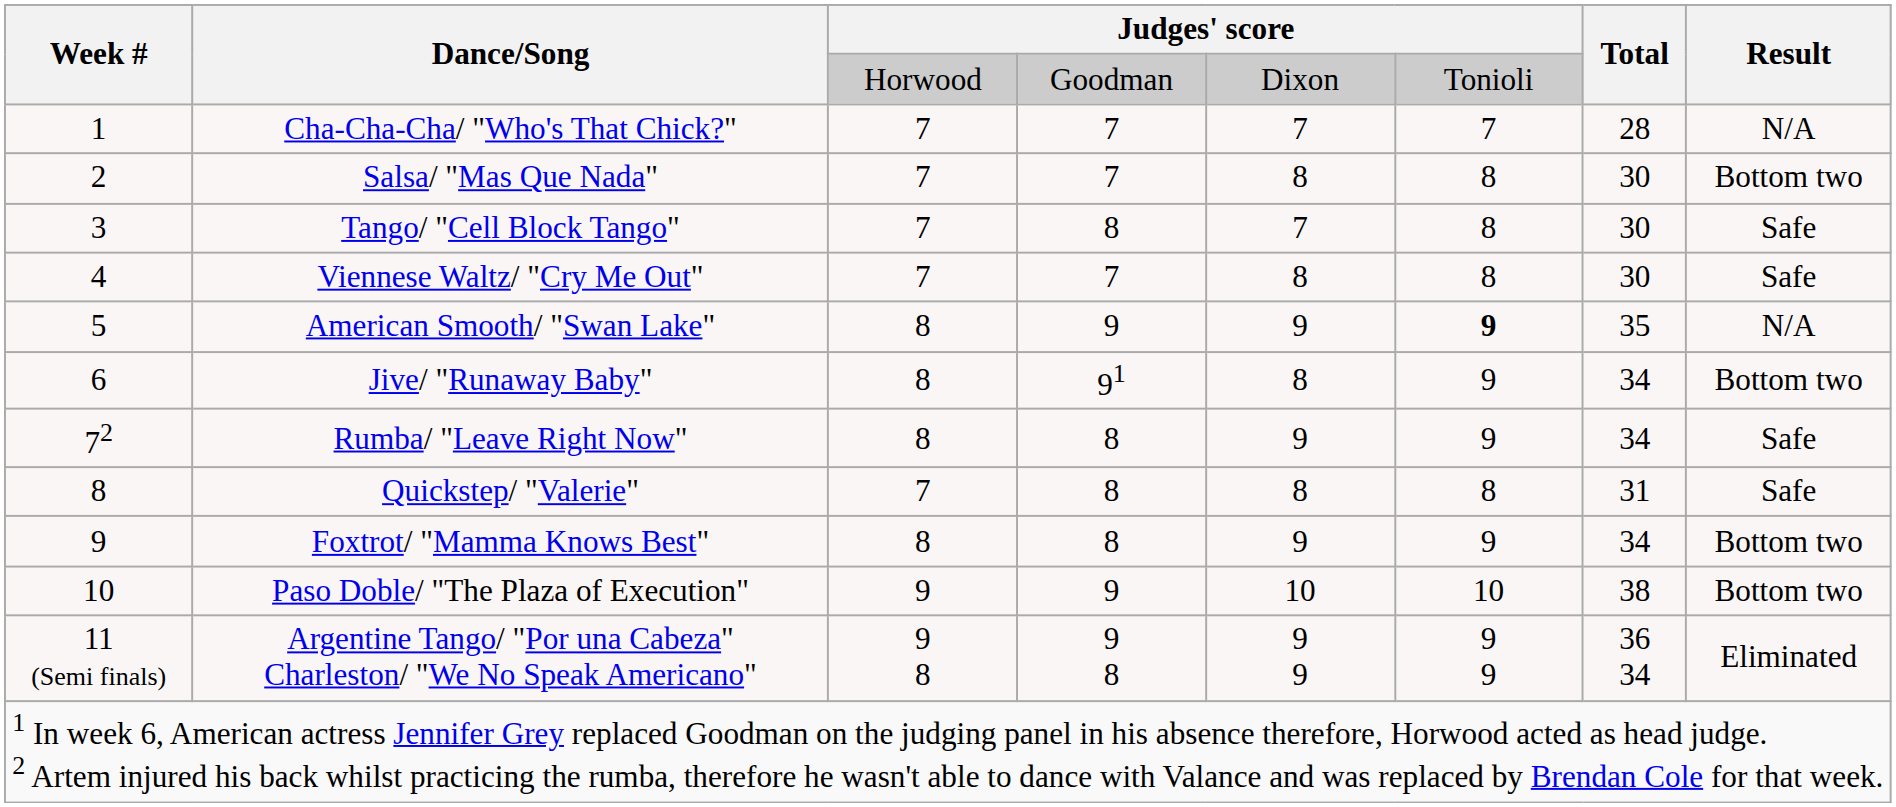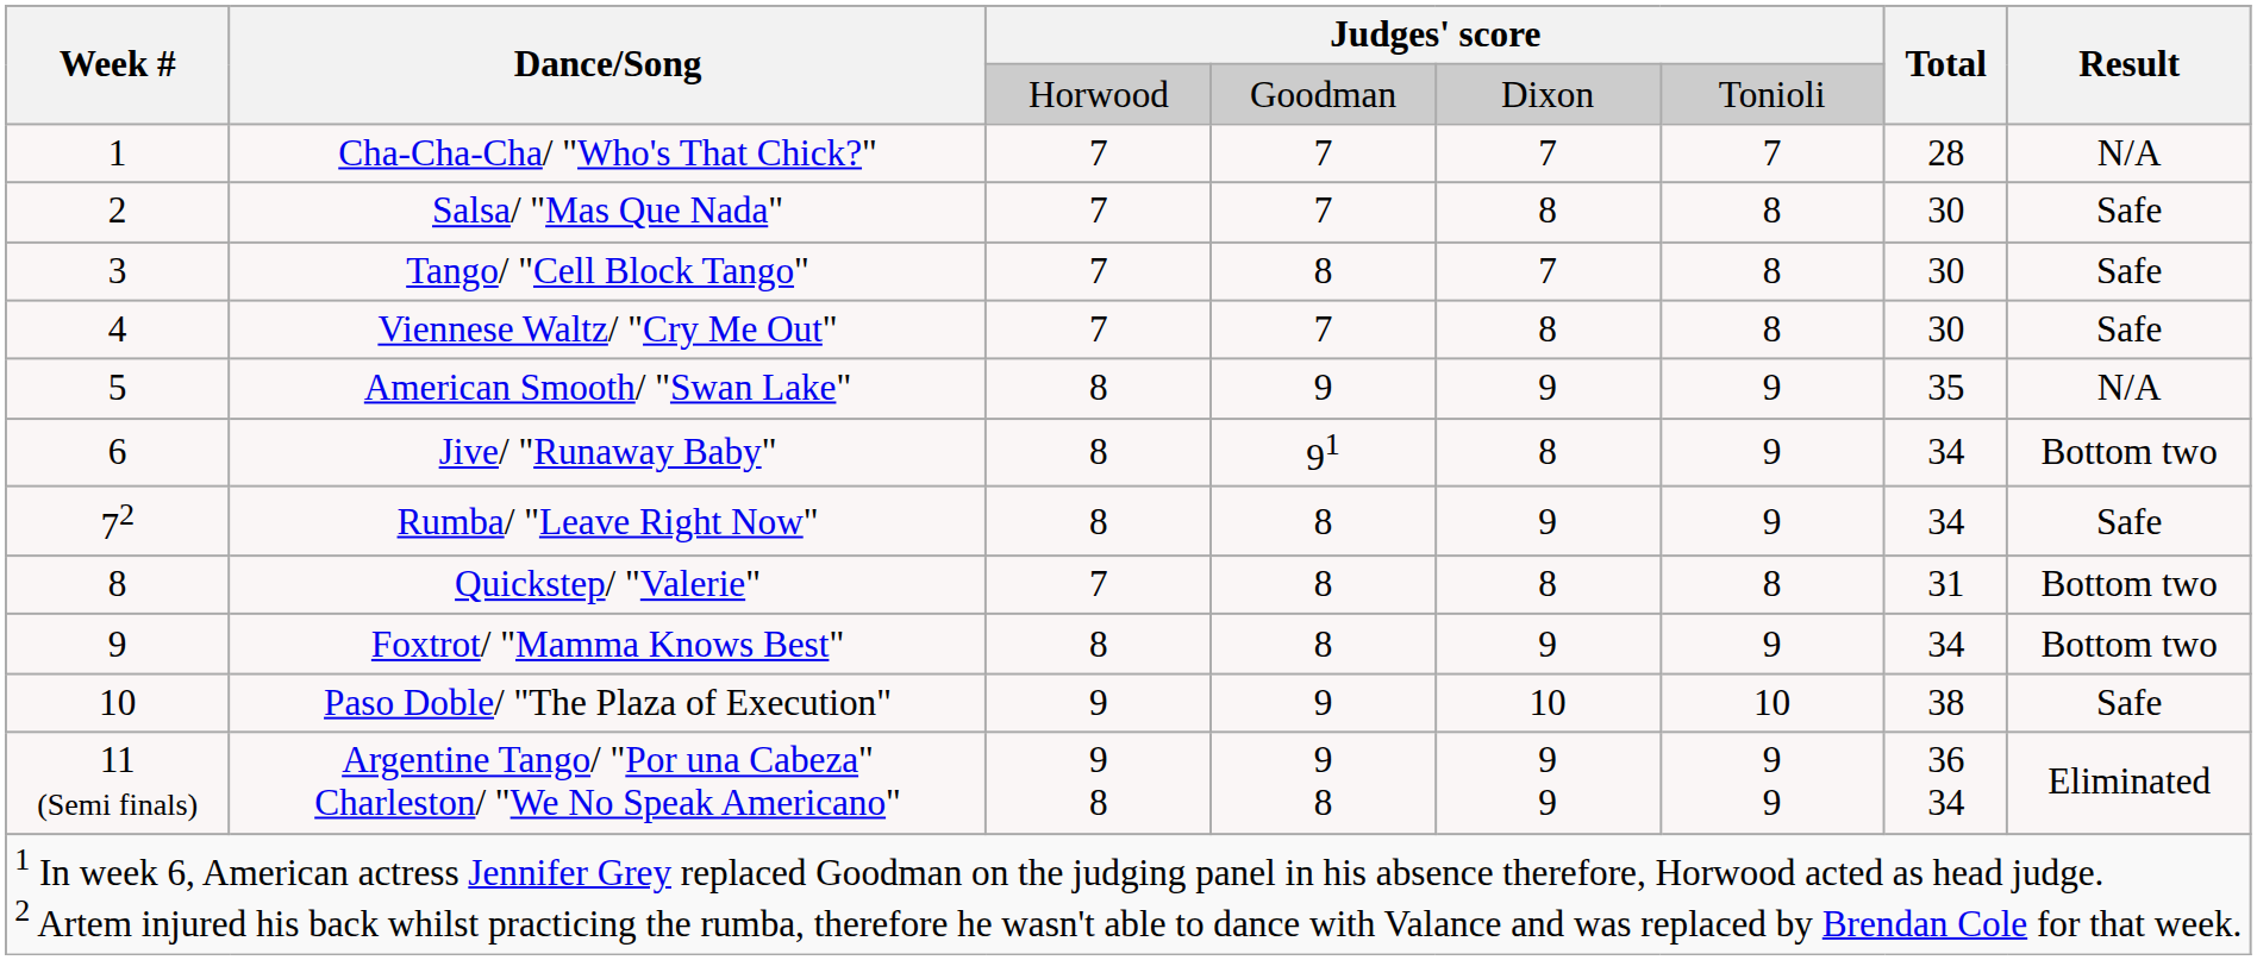Salsa/ "Mas Que Nada" | Result: Bottom two -> Safe
American Smooth/ "Swan Lake" | column 6: bold -> normal
Quickstep/ "Valerie" | Result: Safe -> Bottom two
Paso Doble/ "The Plaza of Execution" | Result: Bottom two -> Safe
